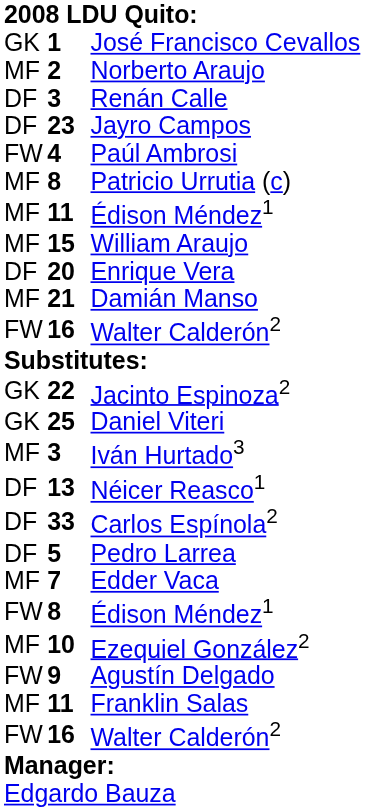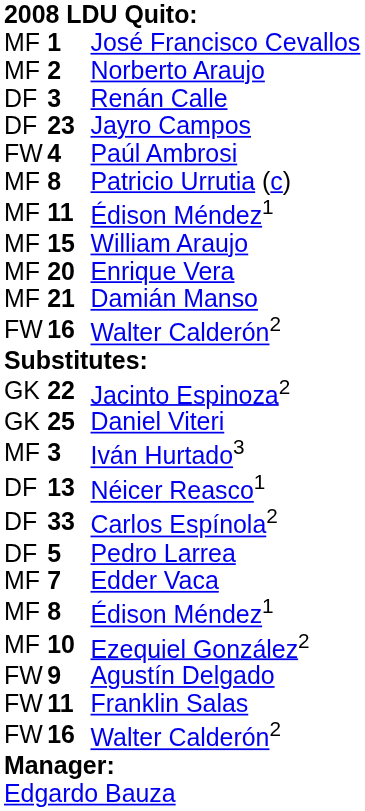José Francisco Cevallos | column 1: GK -> MF
Enrique Vera | column 1: DF -> MF
8 / Édison Méndez1 | column 1: FW -> MF
Franklin Salas | column 1: MF -> FW
